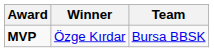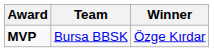columns swapped: Winner <-> Team
